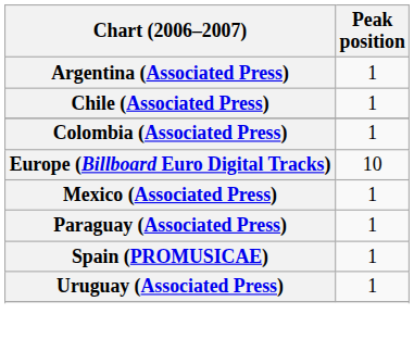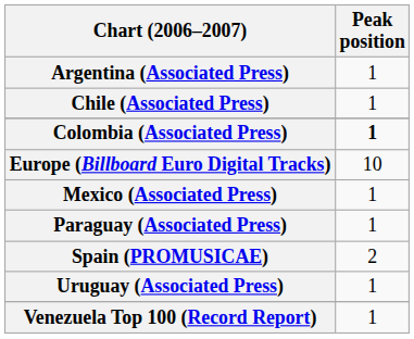Colombia (Associated Press) | Peak position: normal -> bold
Spain (PROMUSICAE) | Peak position: 1 -> 2
+ row: Venezuela Top 100 (Record Report) | 1
